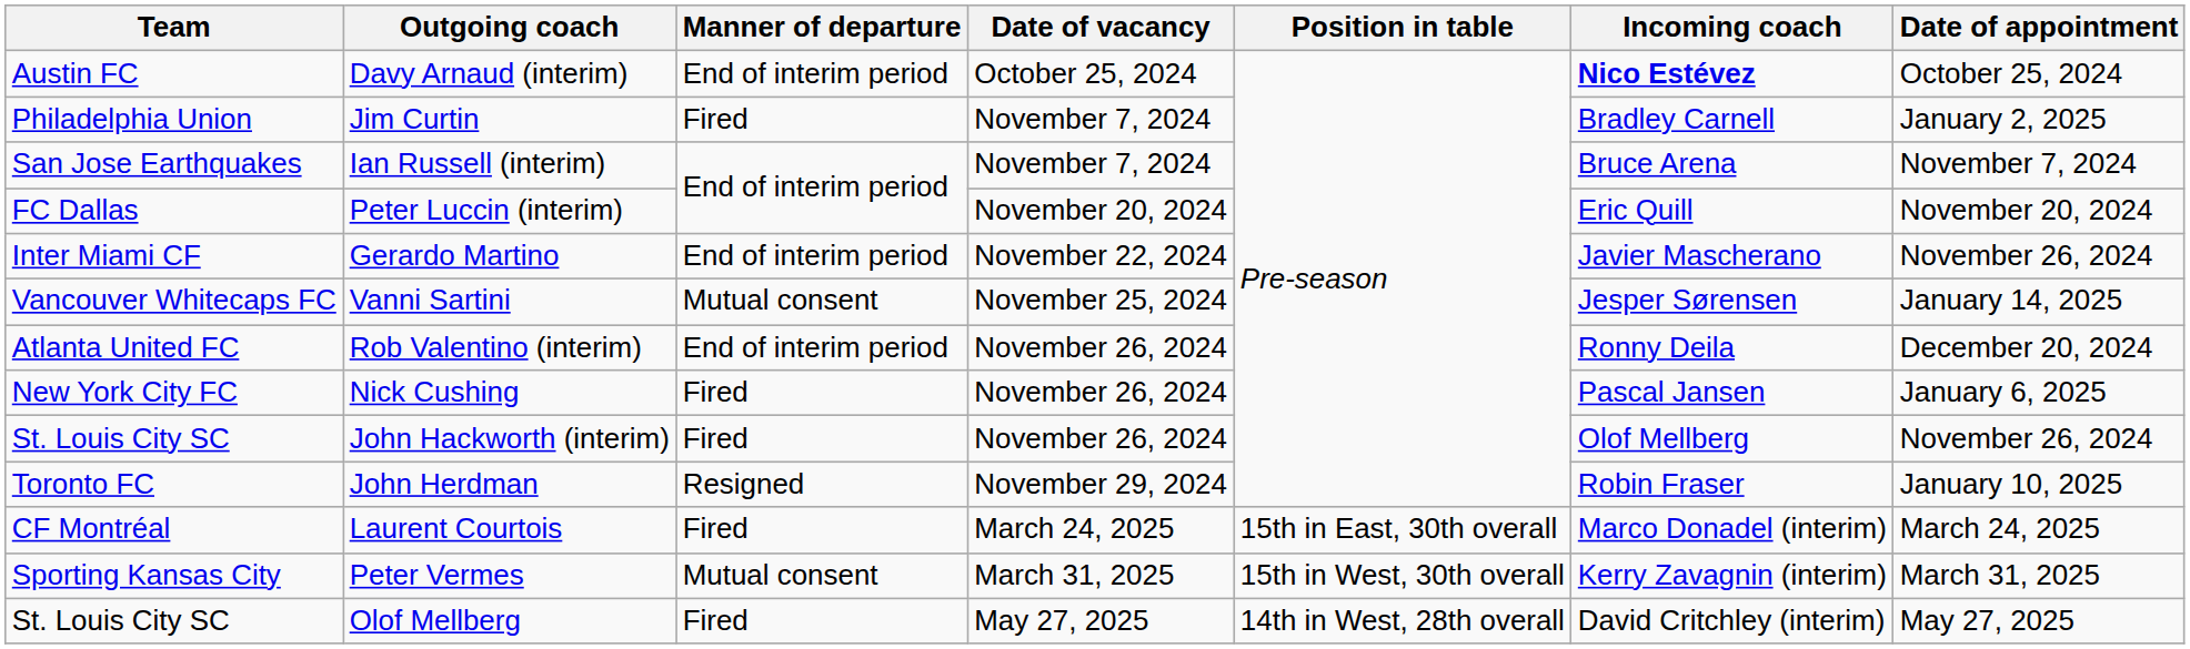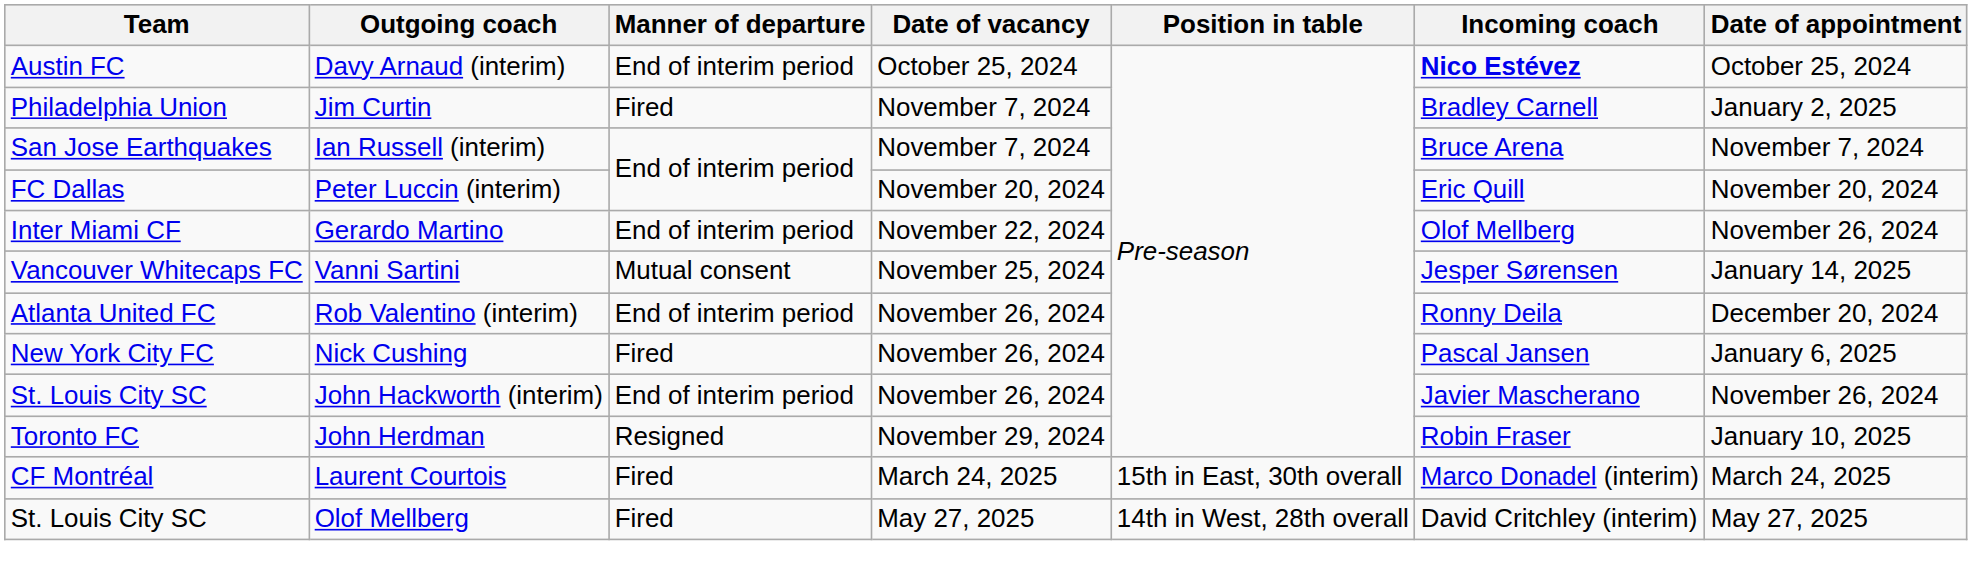Gerardo Martino | Incoming coach: Javier Mascherano -> Olof Mellberg
John Hackworth (interim) | Manner of departure: Fired -> End of interim period
John Hackworth (interim) | Incoming coach: Olof Mellberg -> Javier Mascherano
- row: Sporting Kansas City | Peter Vermes | Mutual consent | March 31, 2025 | 15th in West, 30th overall | Kerry Zavagnin (interim) | March 31, 2025
